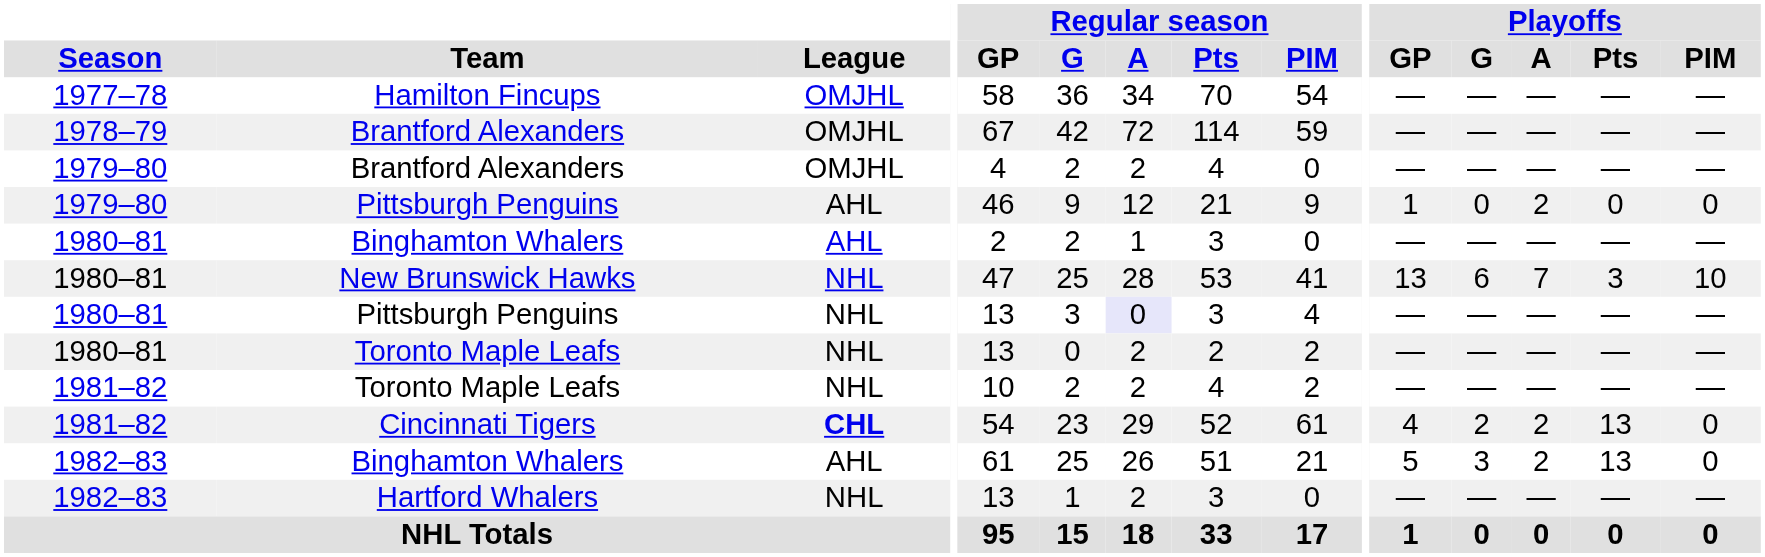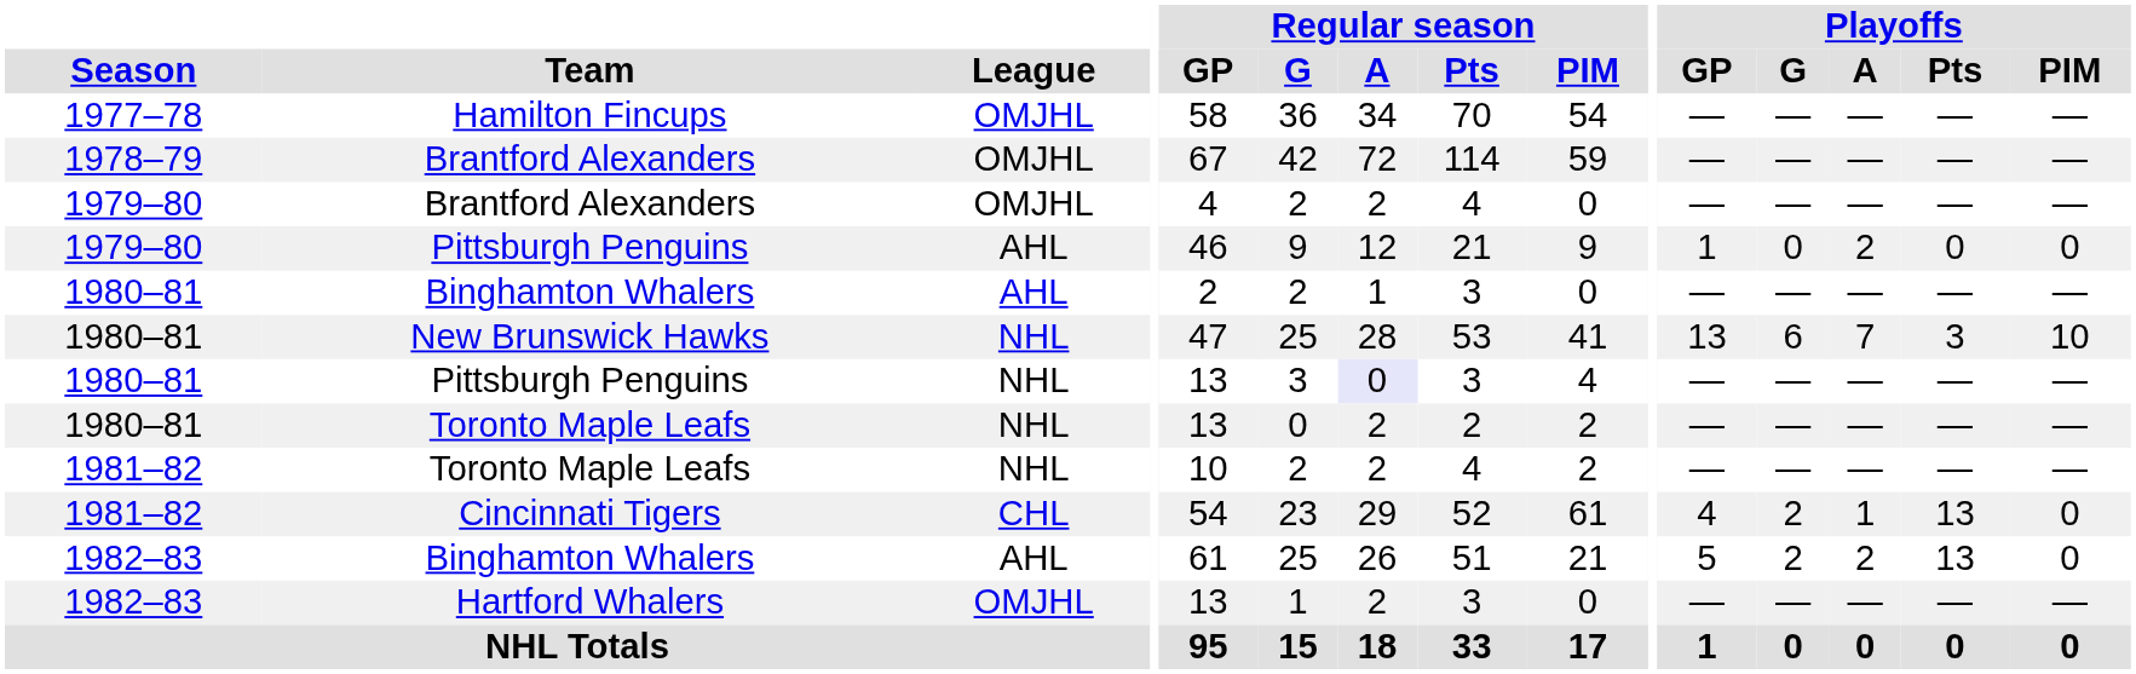Cincinnati Tigers | League: bold -> normal
Cincinnati Tigers | Playoffs / A: 2 -> 1
1982–83 / Binghamton Whalers | Playoffs / G: 3 -> 2
Hartford Whalers | League: NHL -> OMJHL
